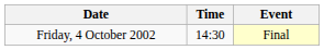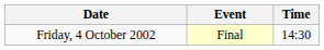columns swapped: Time <-> Event
